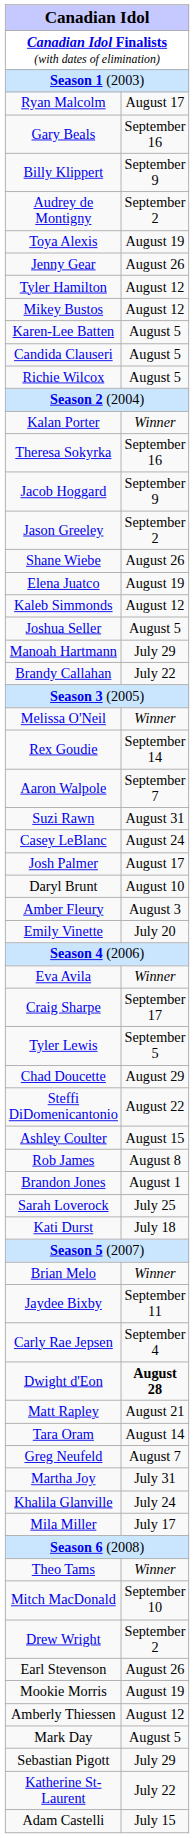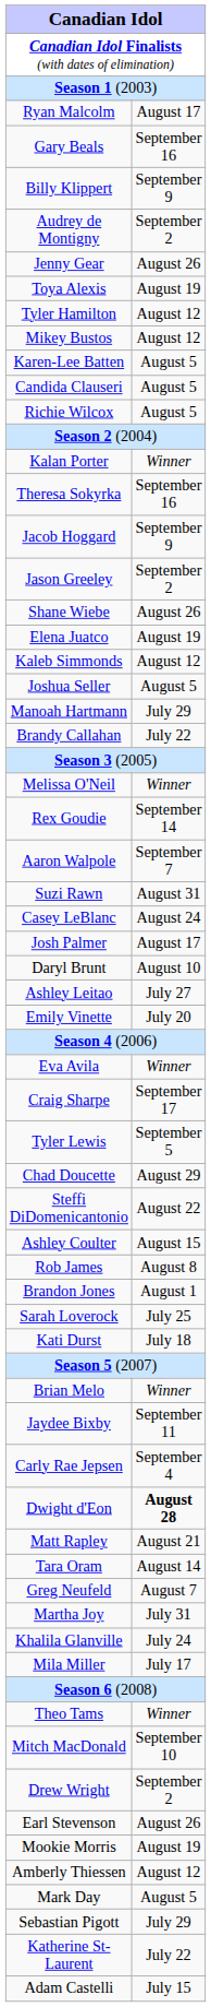rows swapped: Jenny Gear <-> Toya Alexis
- row: Amber Fleury | August 3
+ row: Ashley Leitao | July 27
